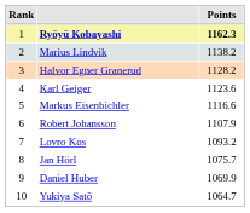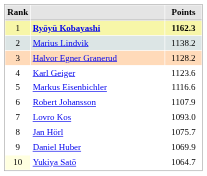Lovro Kos | Points: 1093.2 -> 1093.0
Yukiya Satō | Rank: no background -> lightyellow background
